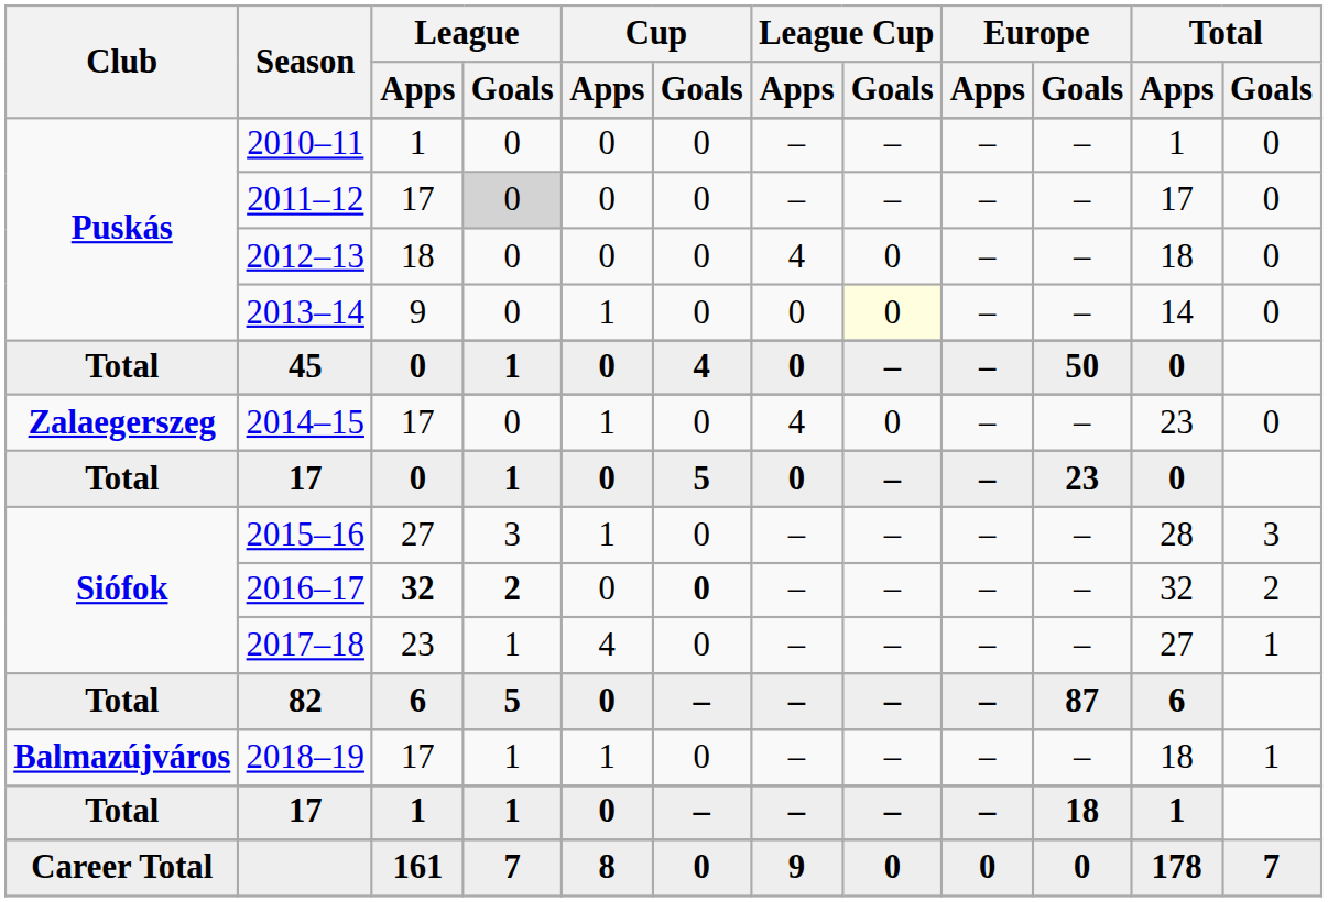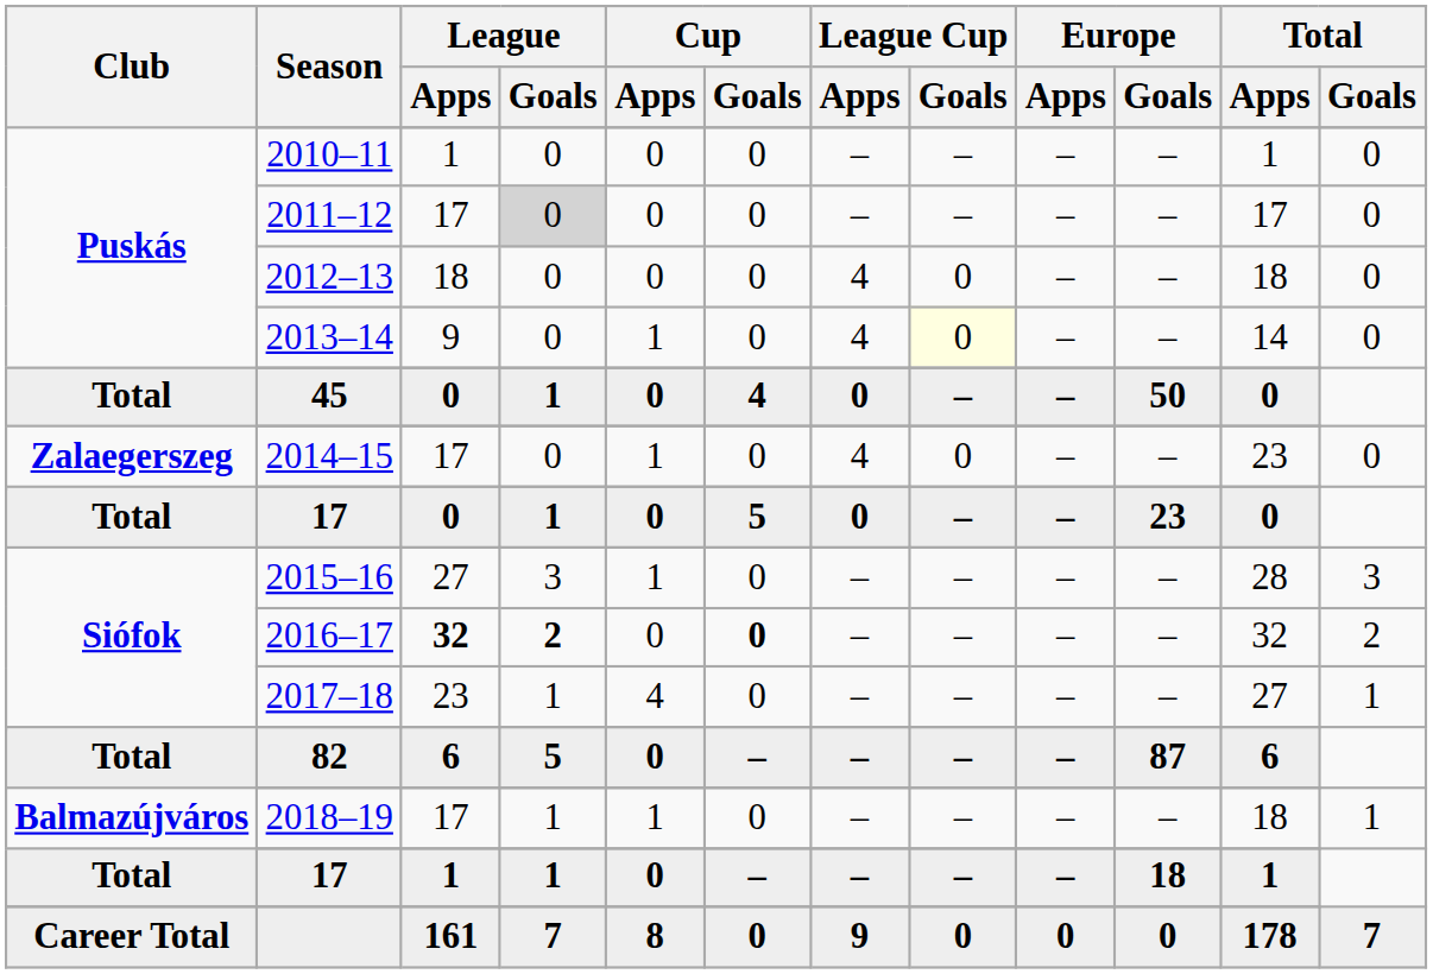2013–14 | League Cup / Apps: 0 -> 4
